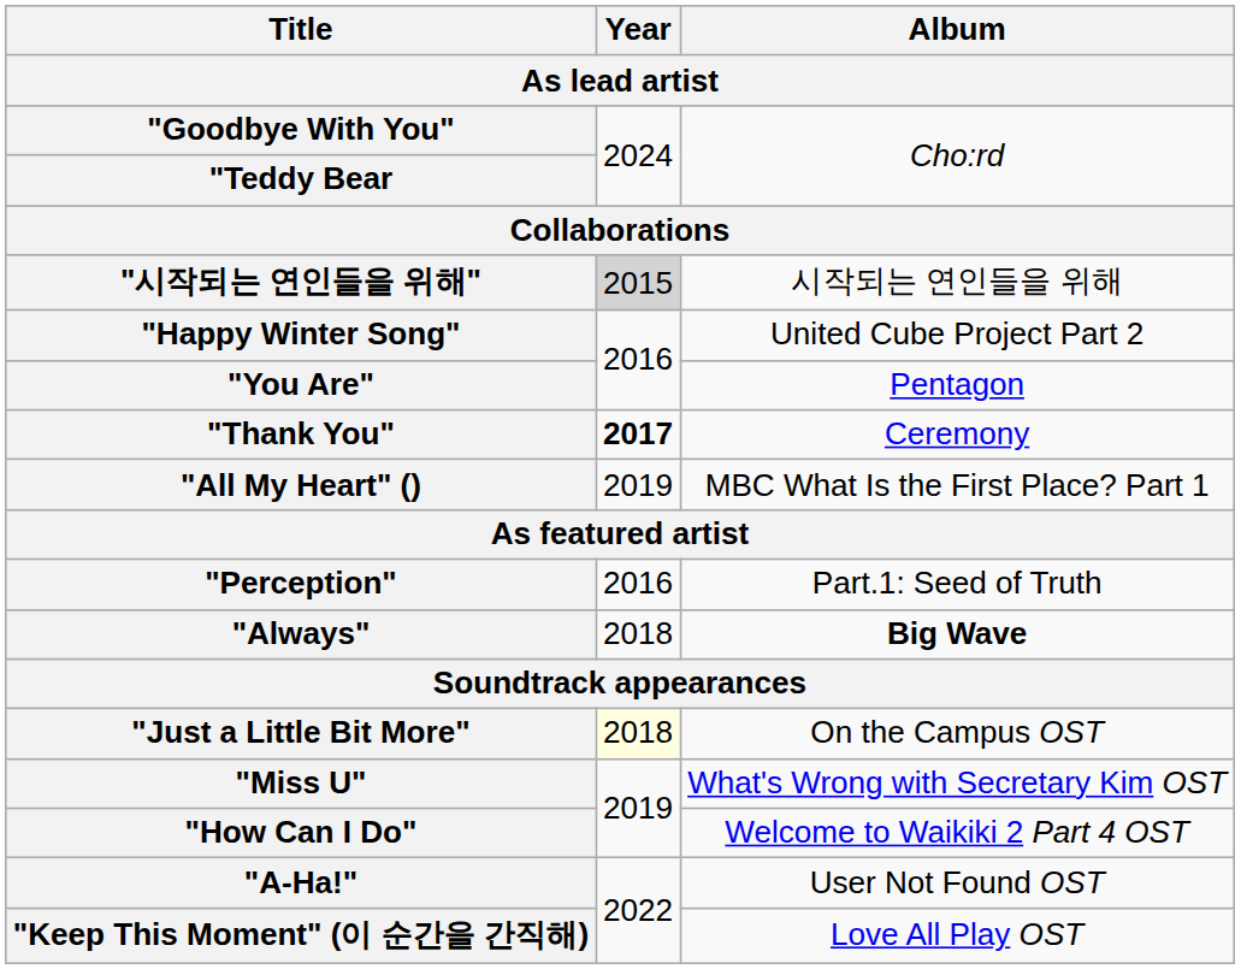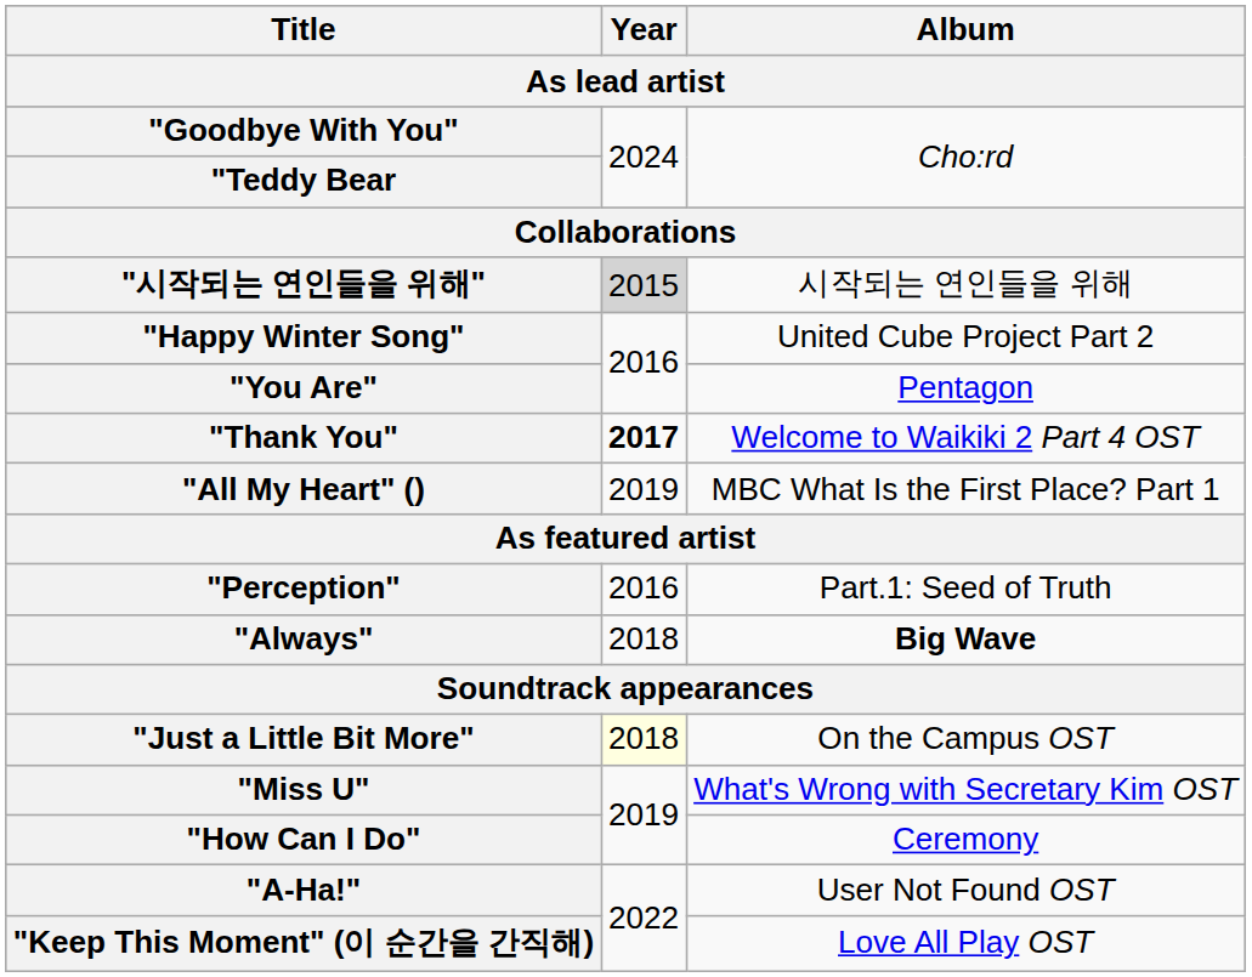"Thank You" | Album: Ceremony -> Welcome to Waikiki 2 Part 4 OST
"How Can I Do" | Album: Welcome to Waikiki 2 Part 4 OST -> Ceremony
